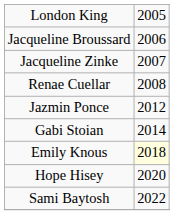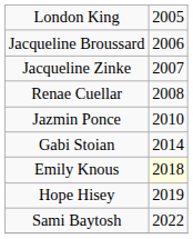Jazmin Ponce | column 2: 2012 -> 2010
Hope Hisey | column 2: 2020 -> 2019
